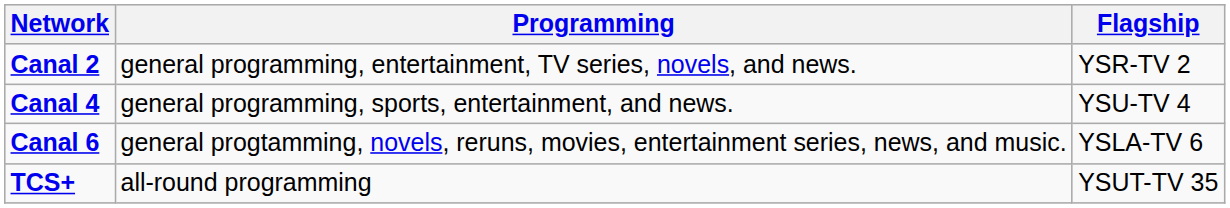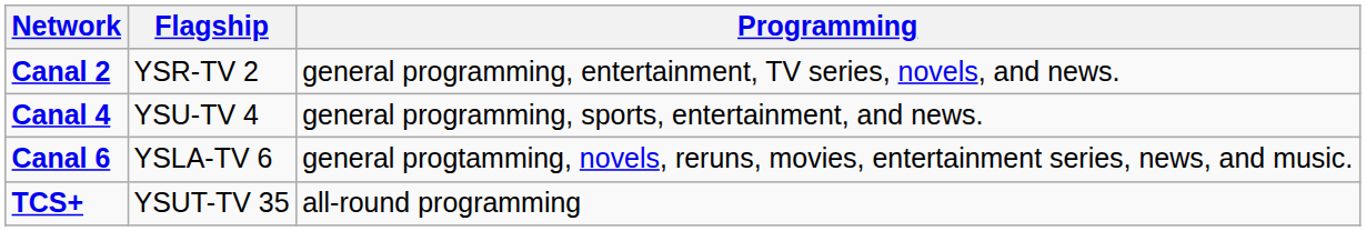columns swapped: Flagship <-> Programming
